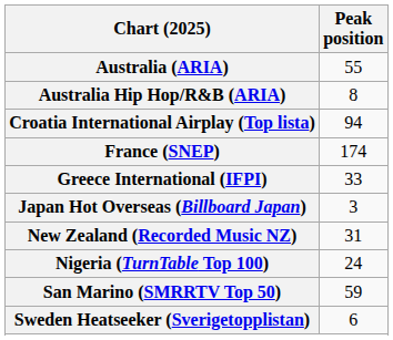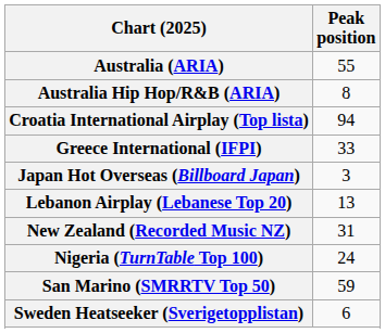- row: France (SNEP) | 174
+ row: Lebanon Airplay (Lebanese Top 20) | 13
